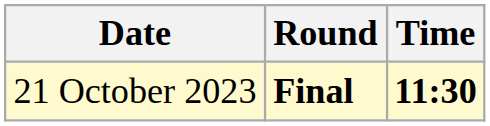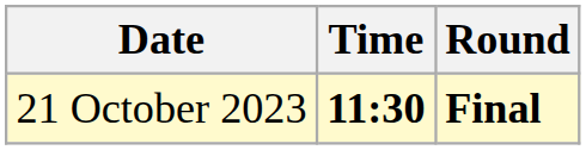columns swapped: Time <-> Round
